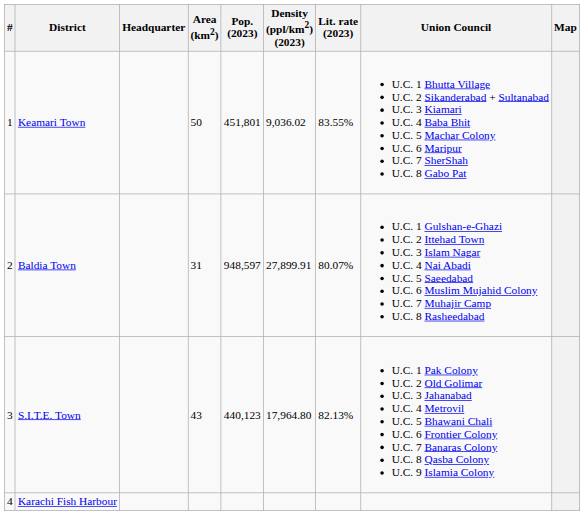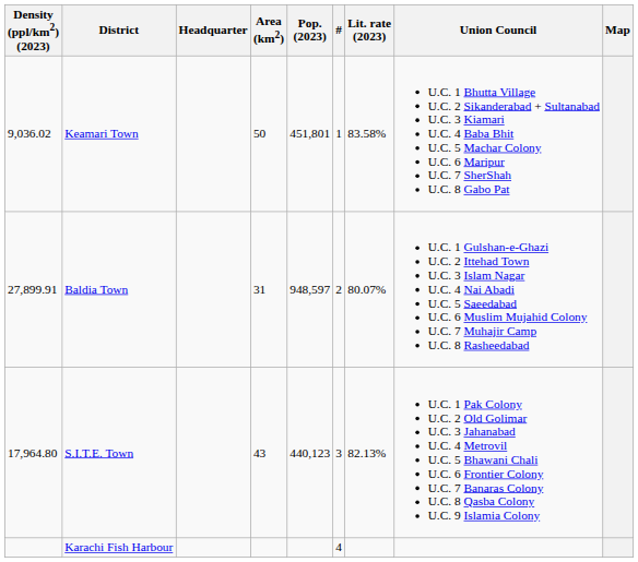columns swapped: # <-> Density (ppl/km2) (2023)
Keamari Town | Lit. rate (2023): 83.55% -> 83.58%
